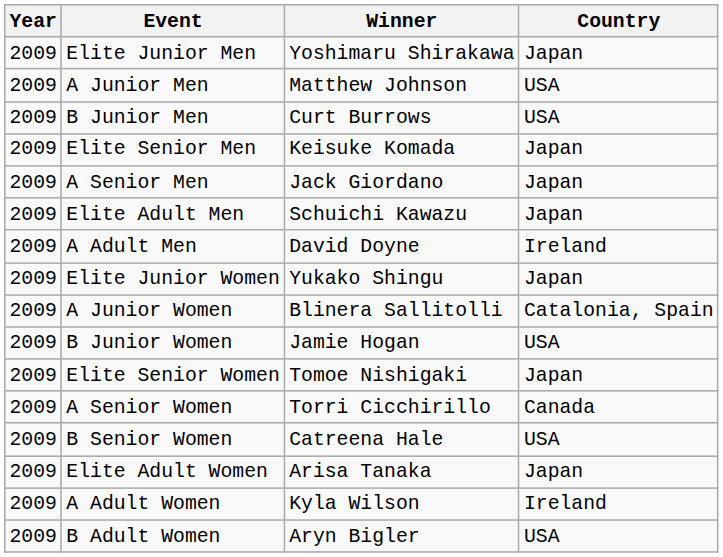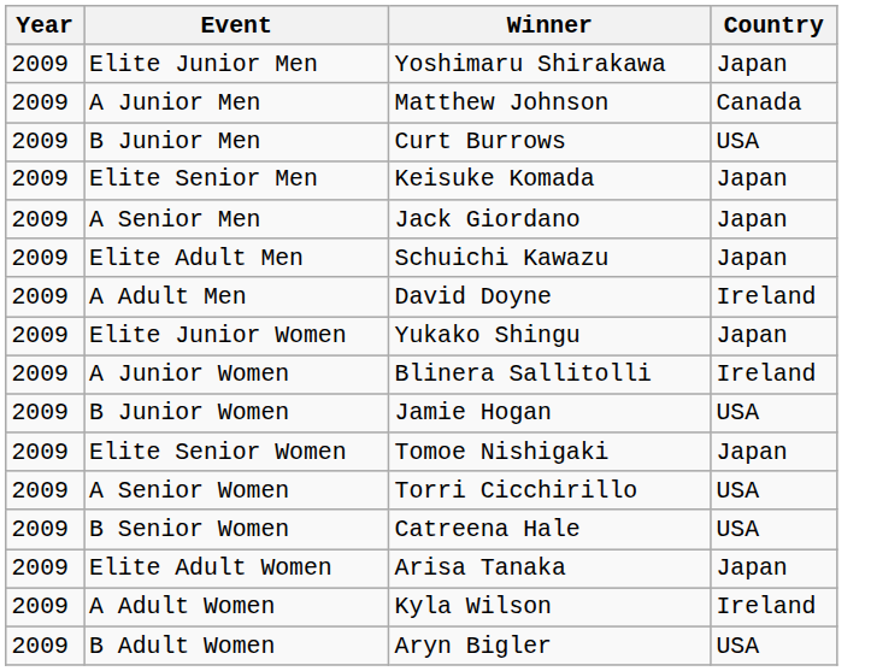A Junior Men | Country: USA -> Canada
A Junior Women | Country: Catalonia, Spain -> Ireland
A Senior Women | Country: Canada -> USA
